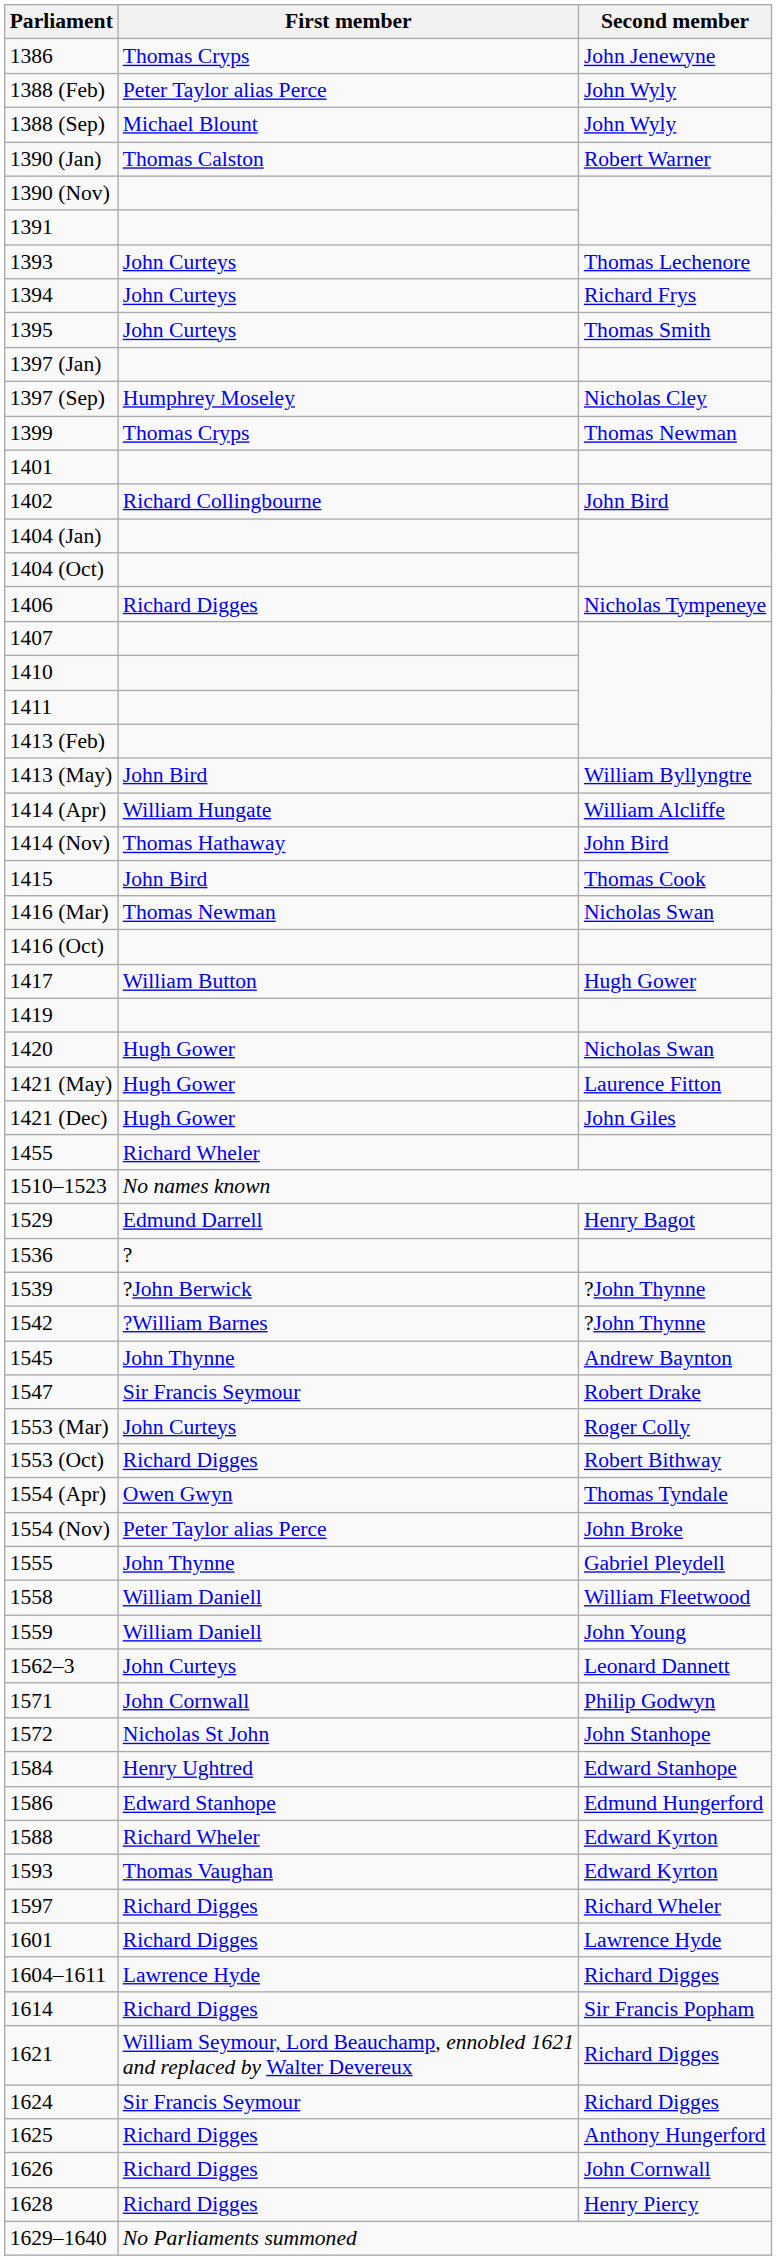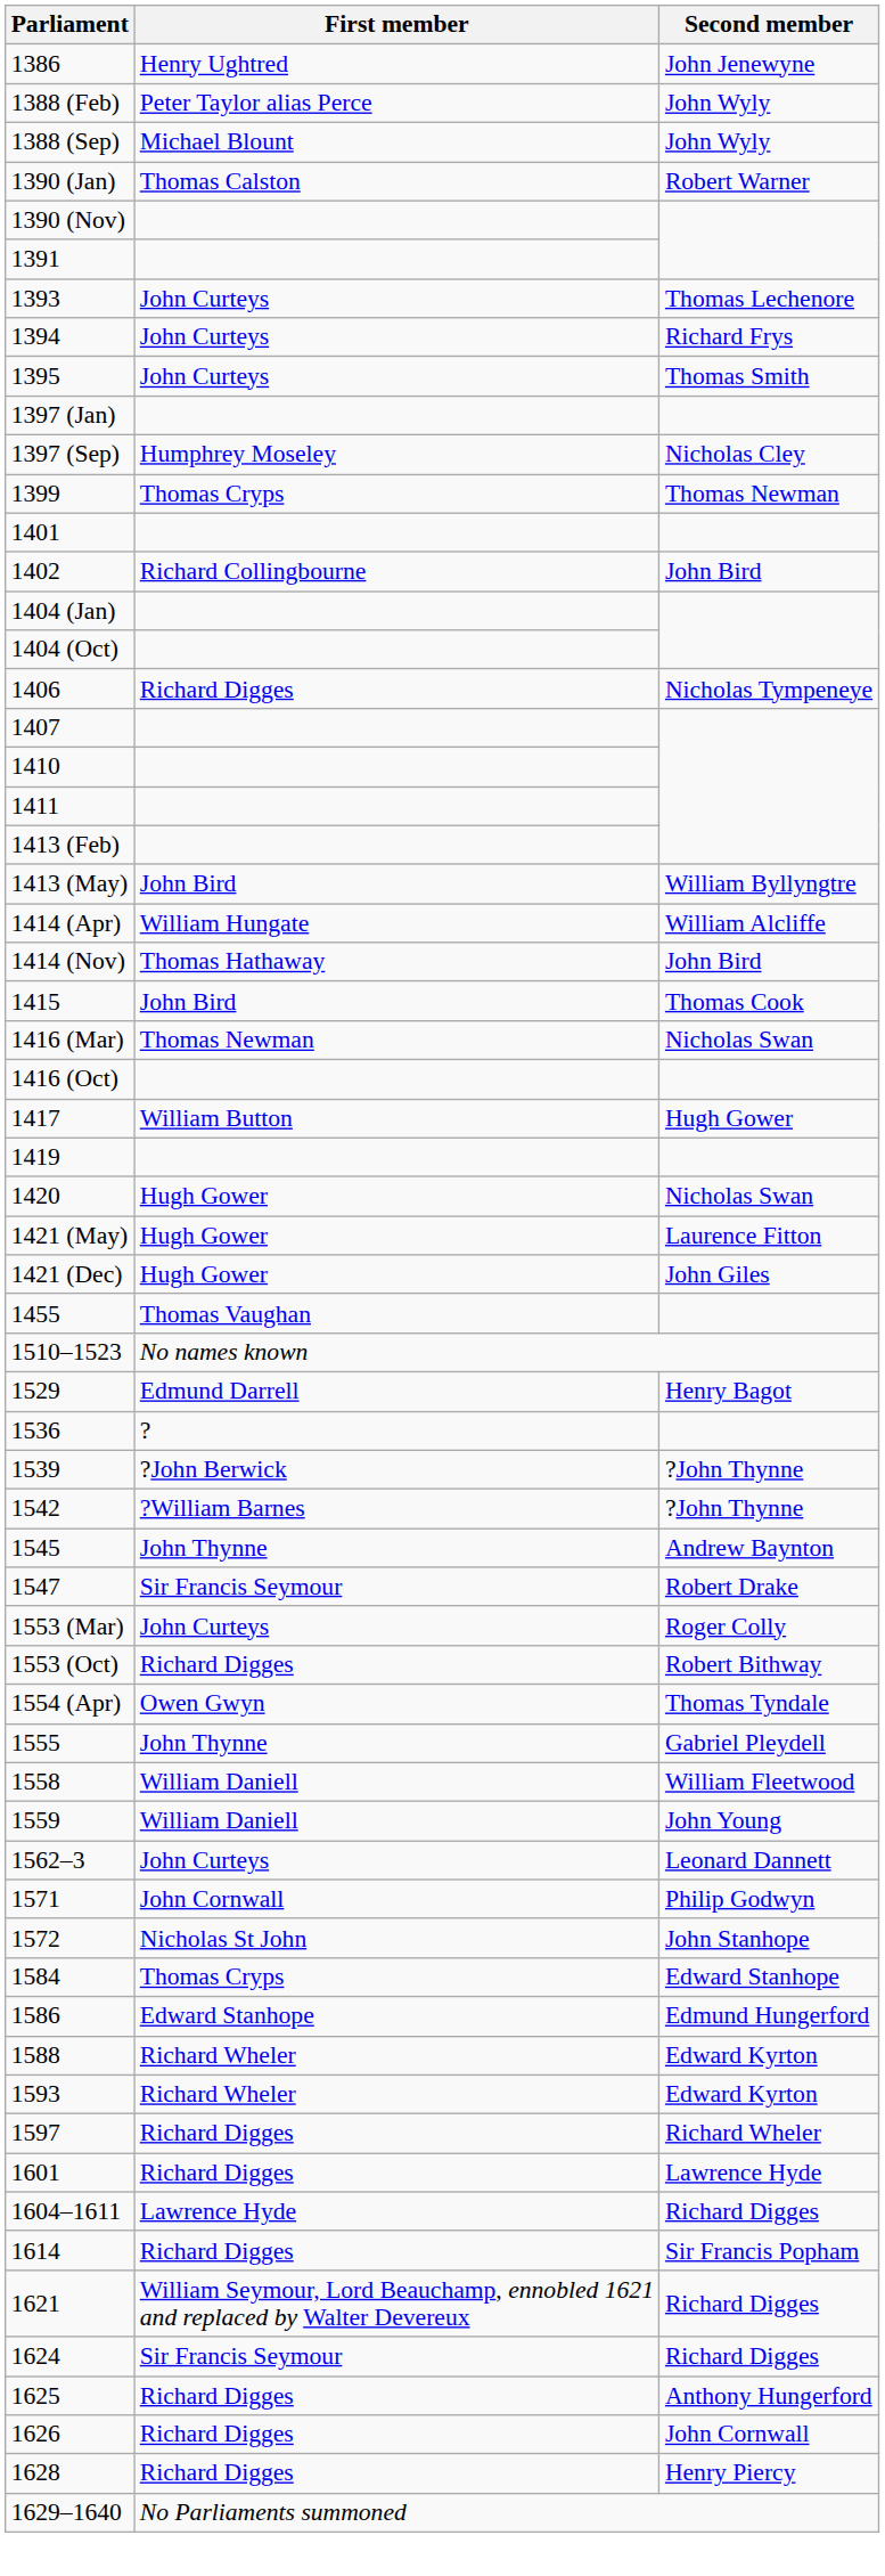1386 | First member: Thomas Cryps -> Henry Ughtred
1455 | First member: Richard Wheler -> Thomas Vaughan
- row: 1554 (Nov) | Peter Taylor alias Perce | John Broke
1584 | First member: Henry Ughtred -> Thomas Cryps
1593 | First member: Thomas Vaughan -> Richard Wheler
